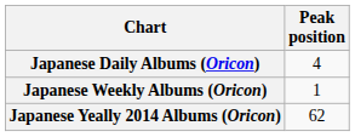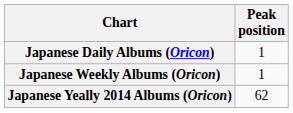Japanese Daily Albums (Oricon) | Peak position: 4 -> 1
